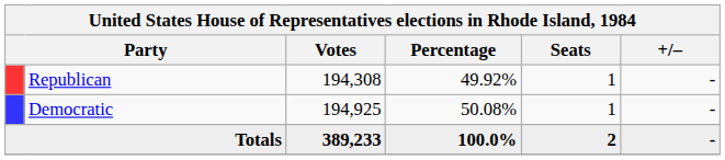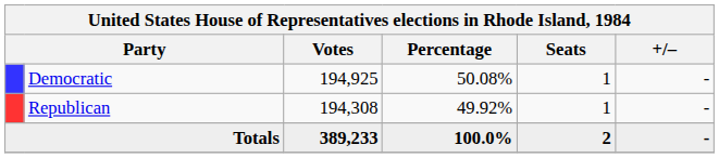rows swapped: Democratic <-> Republican
